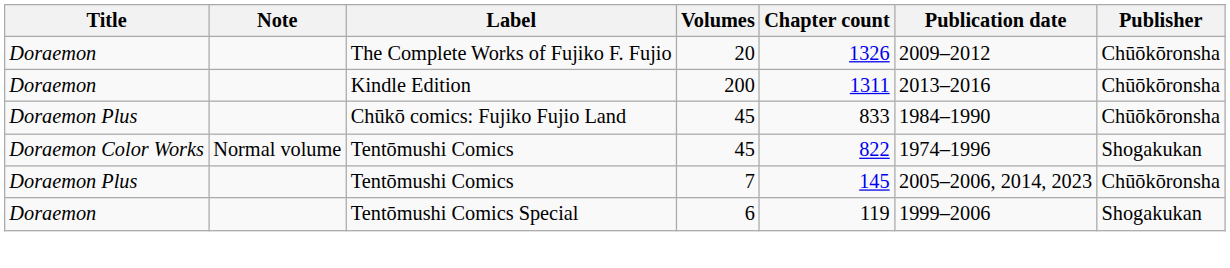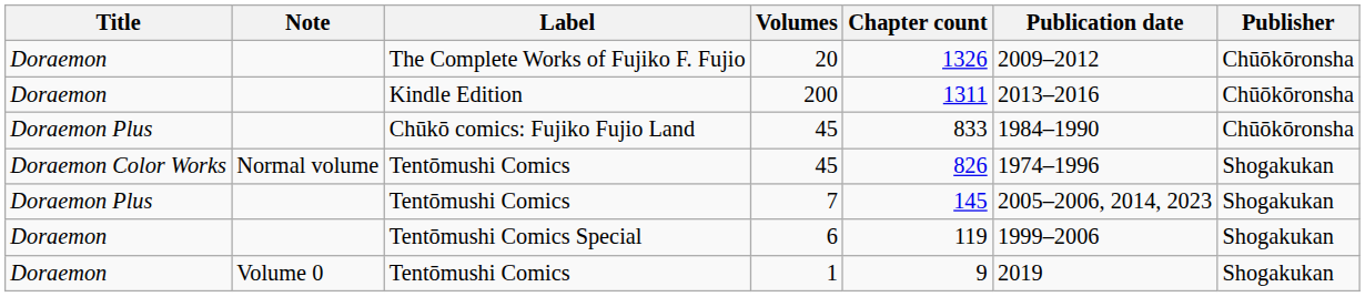Tentōmushi Comics / 45 | Chapter count: 822 -> 826
7 | Publisher: Chūōkōronsha -> Shogakukan
+ row: Doraemon | Volume 0 | Tentōmushi Comics | 1 | 9 | 2019 | Shogakukan
